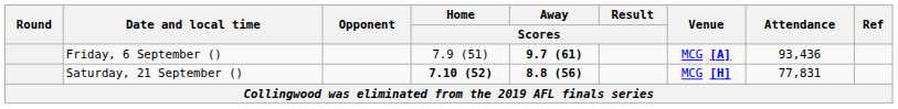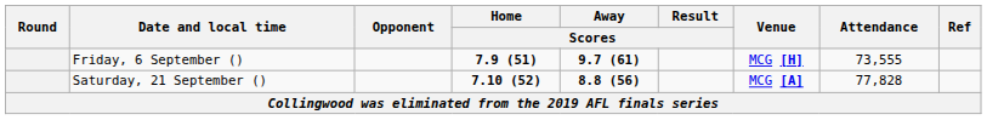Friday, 6 September () | Home / Scores: normal -> bold
Friday, 6 September () | Venue: MCG [A] -> MCG [H]
Friday, 6 September () | Attendance: 93,436 -> 73,555
Saturday, 21 September () | Venue: MCG [H] -> MCG [A]
Saturday, 21 September () | Attendance: 77,831 -> 77,828
